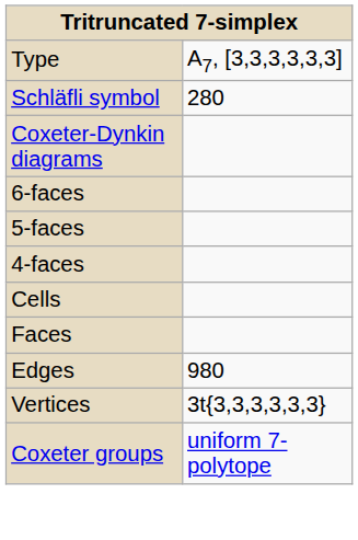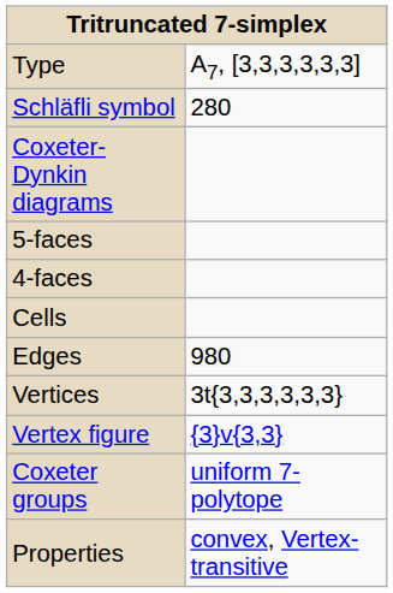- row: 6-faces
- row: Faces
+ row: Vertex figure | {3}v{3,3}
+ row: Properties | convex, Vertex-transitive
